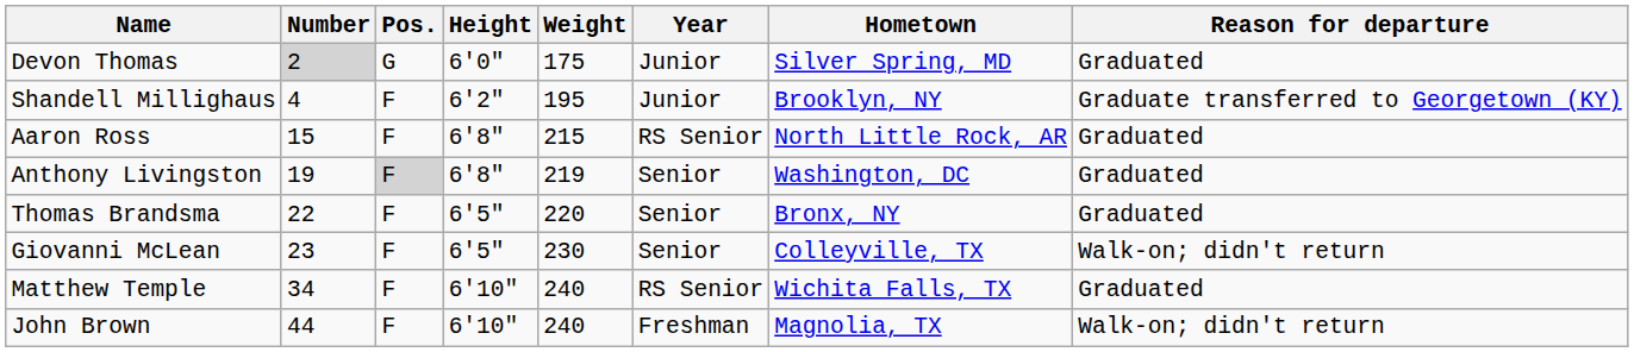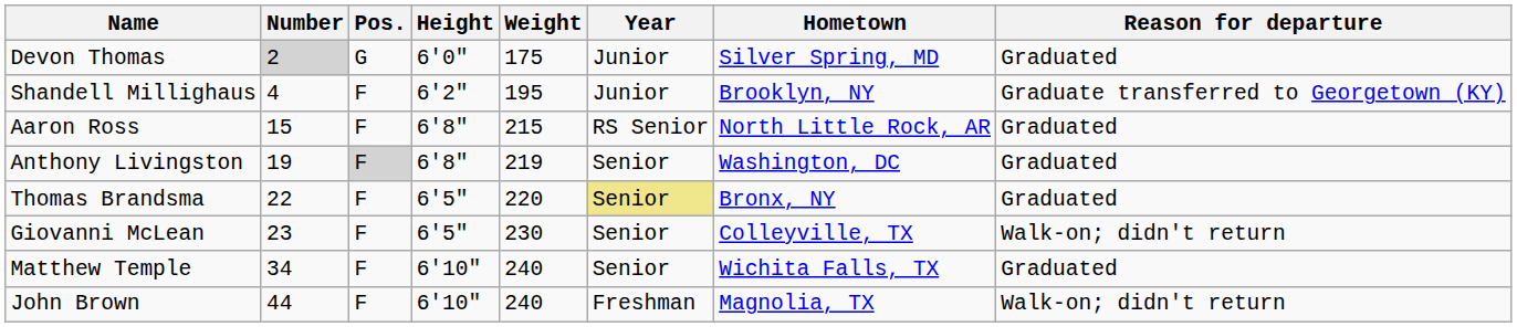Thomas Brandsma | Year: no background -> khaki background
Matthew Temple | Year: RS Senior -> Senior
